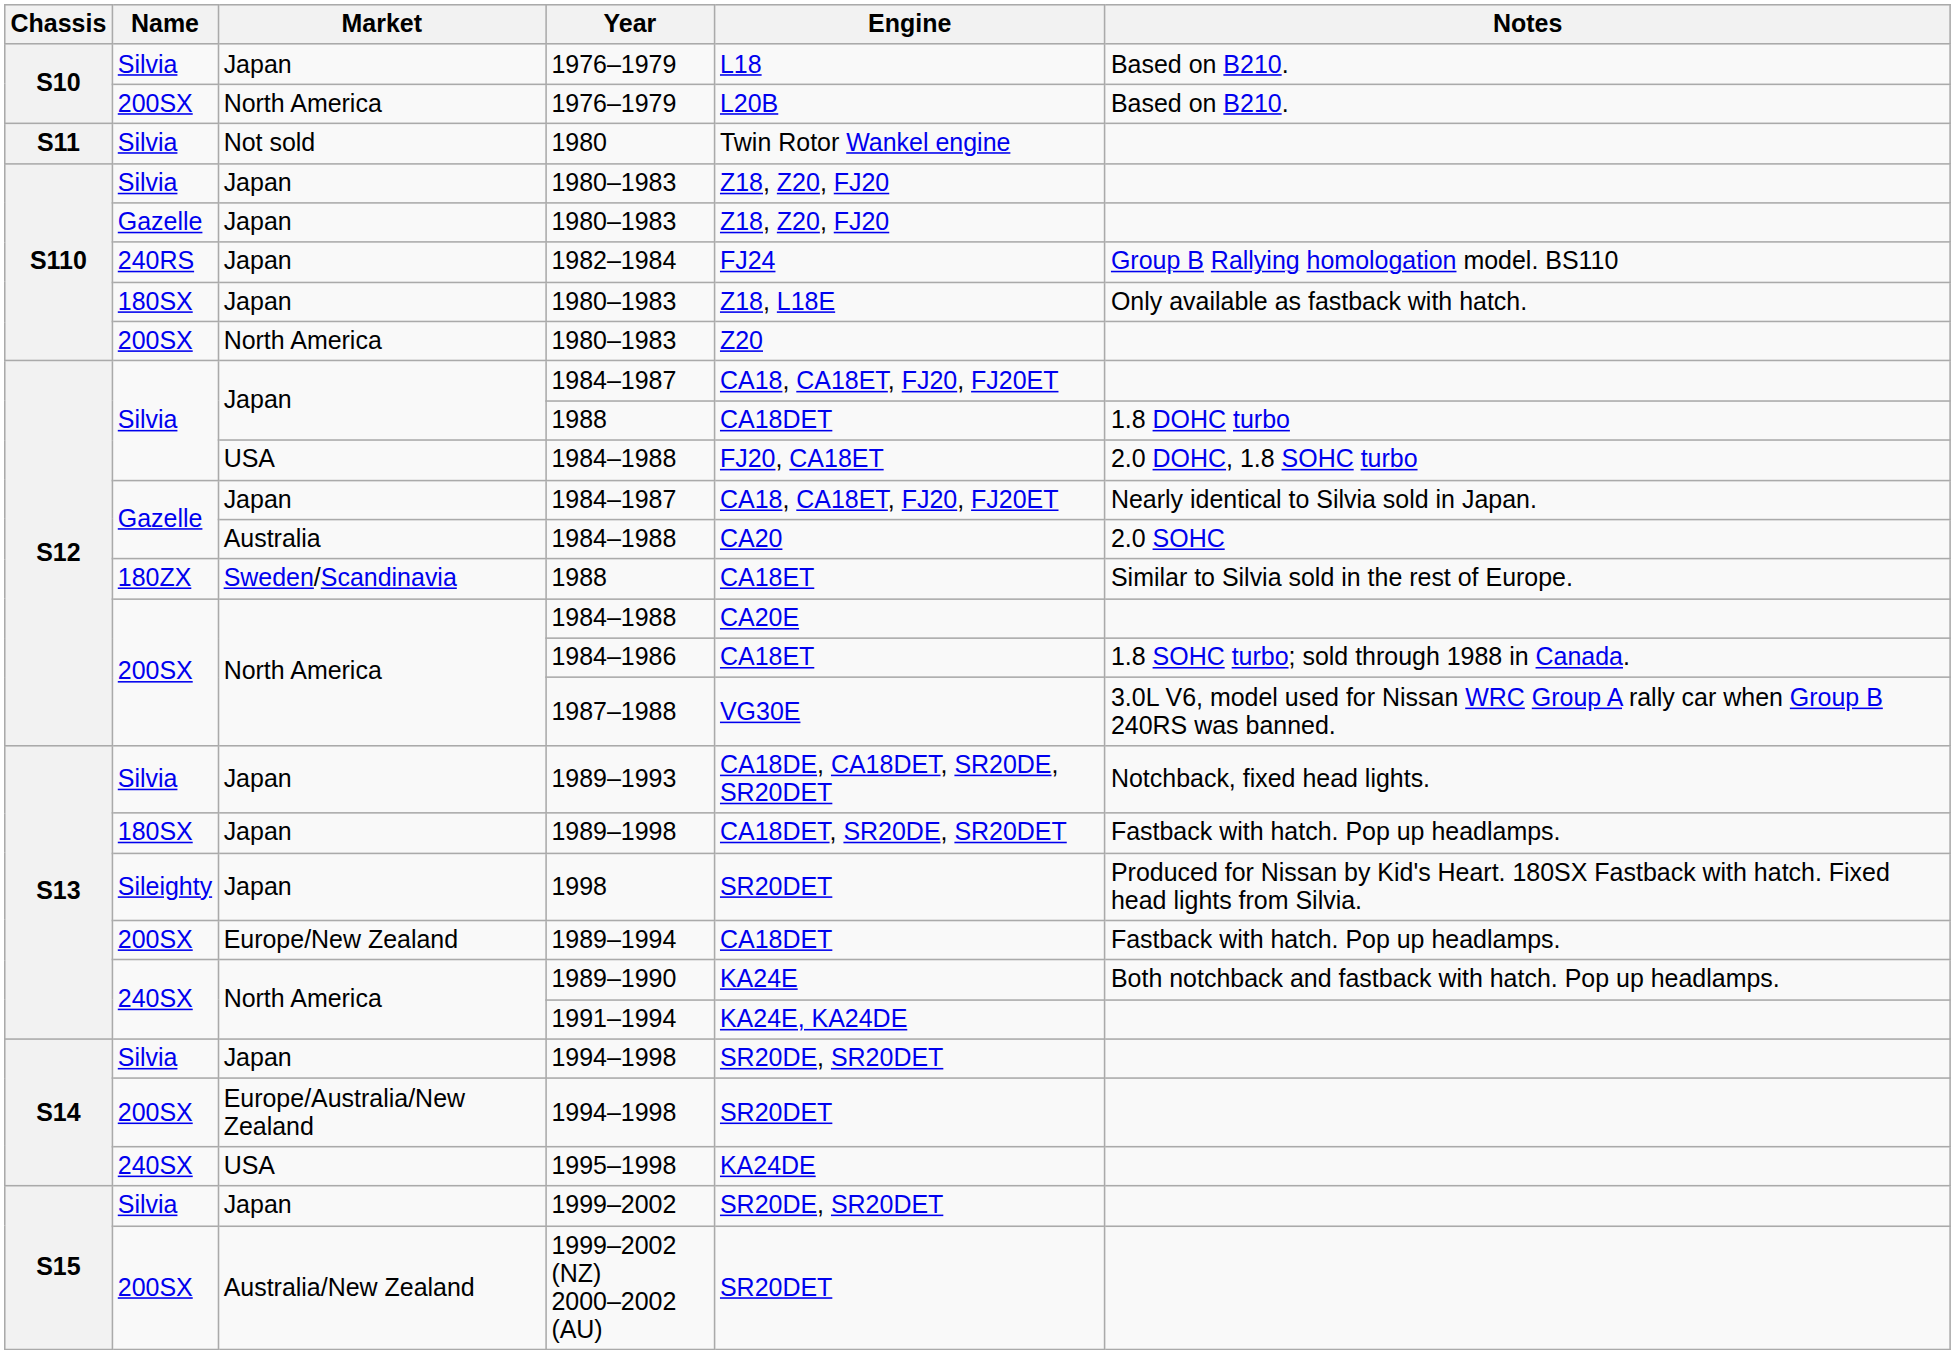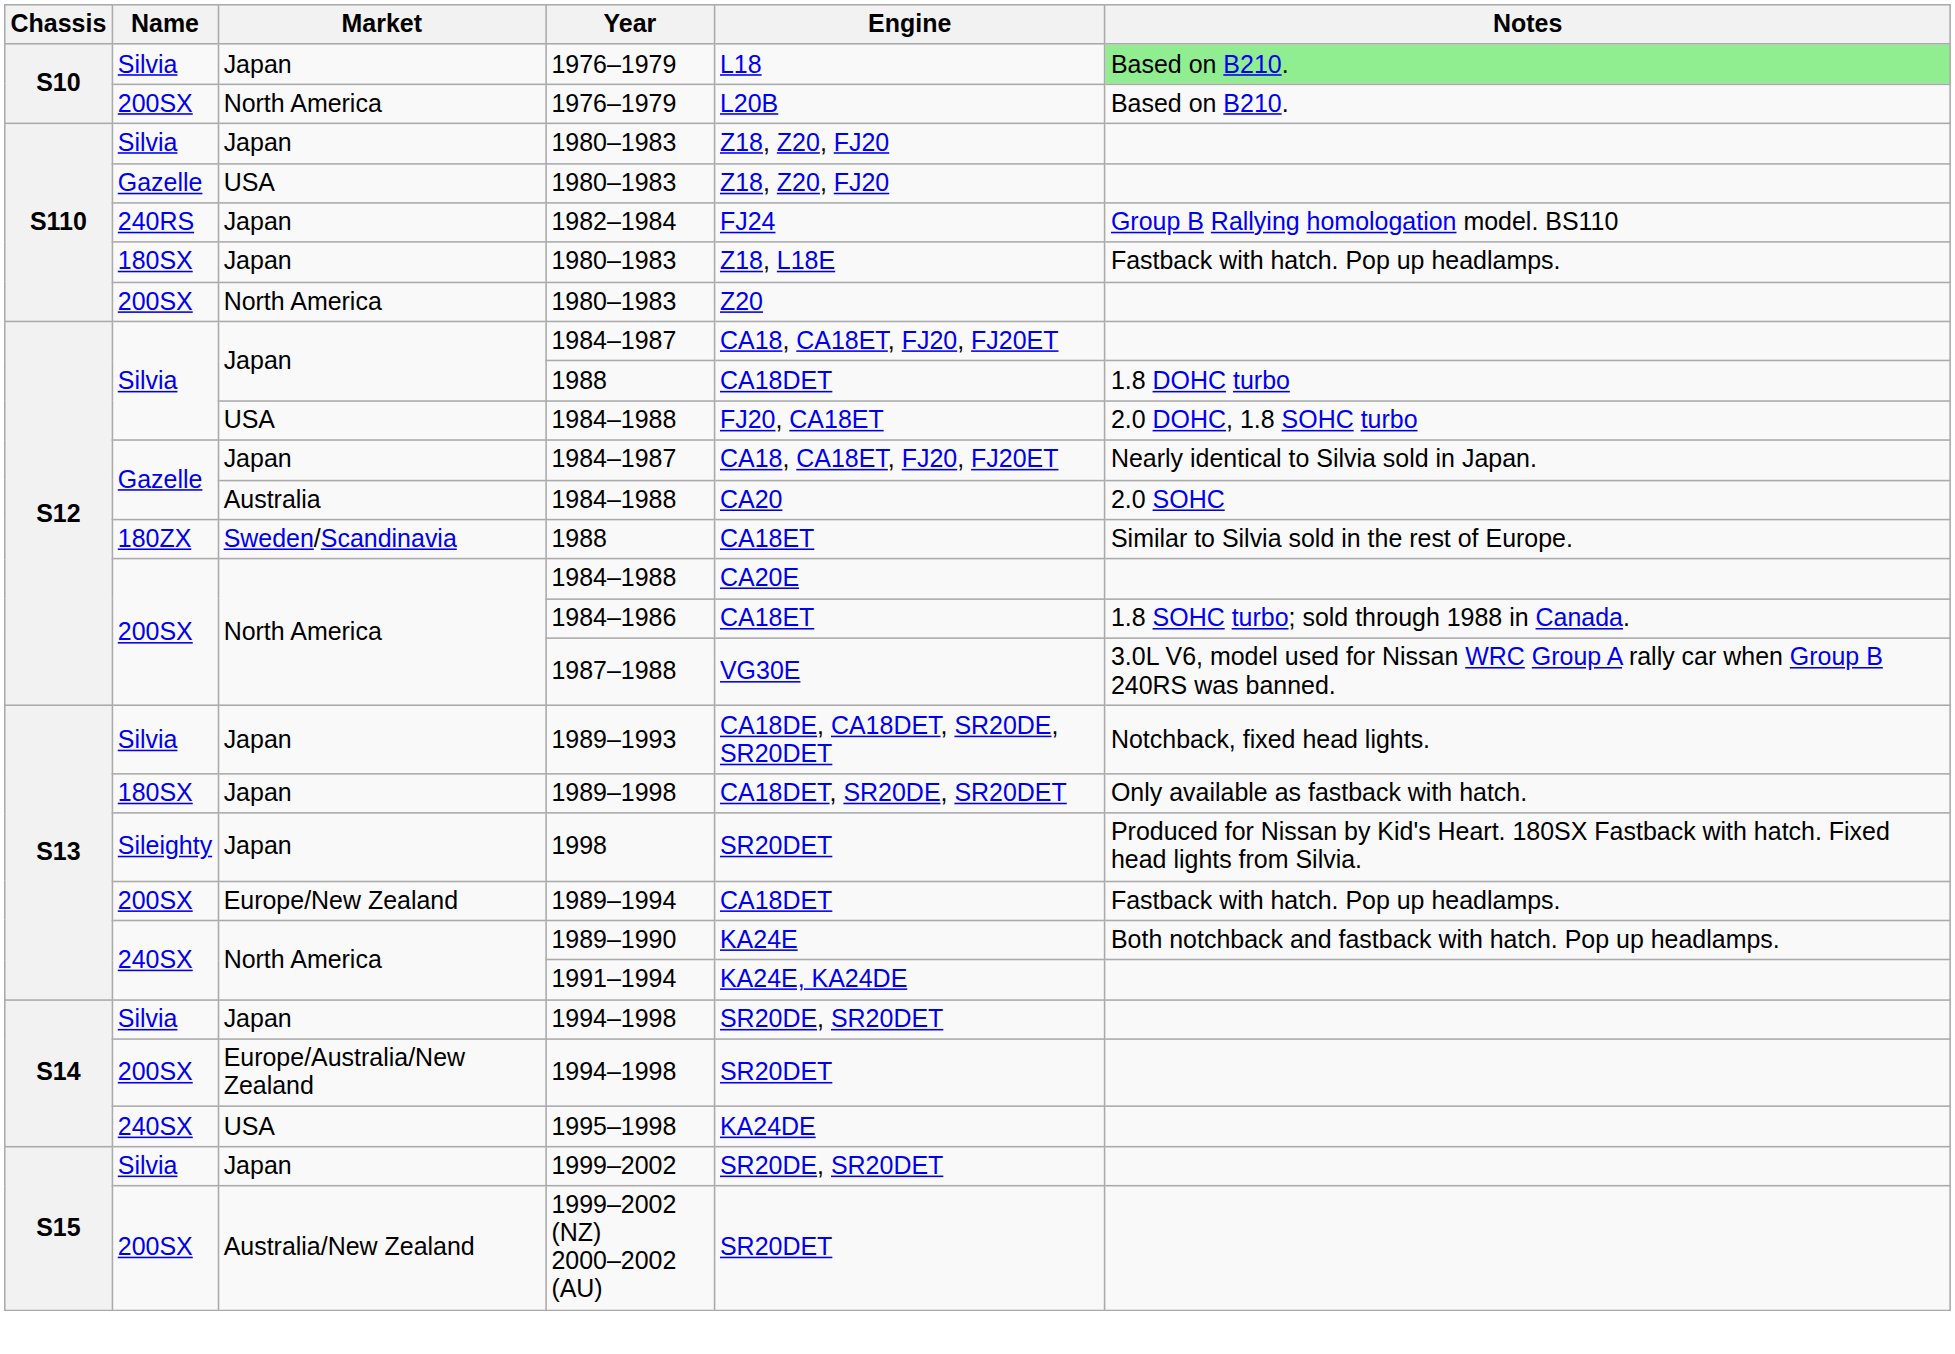Silvia / 1976–1979 | Notes: no background -> lightgreen background
- row: S11 | Silvia | Not sold | 1980 | Twin Rotor Wankel engine
Gazelle / 1980–1983 | Market: Japan -> USA
180SX / 1980–1983 | Notes: Only available as fastback with hatch. -> Fastback with hatch. Pop up headlamps.
1989–1998 | Notes: Fastback with hatch. Pop up headlamps. -> Only available as fastback with hatch.
